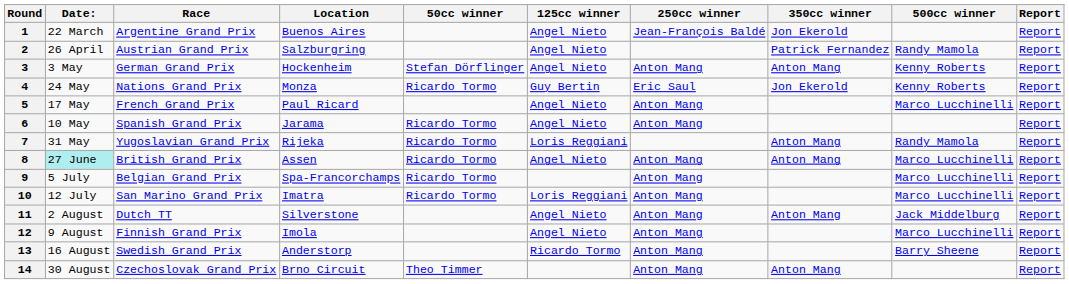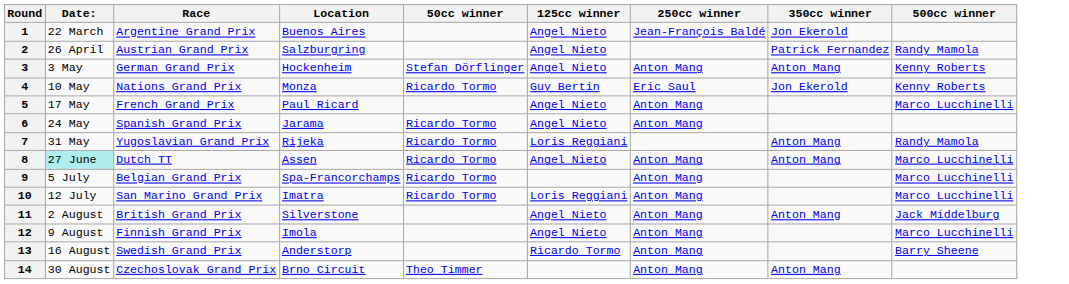- column: Report | Report | Report | Report | Report | Report | Report | Report | Report | Report | Report | Report | Report | Report | Report
4 | Date:: 24 May -> 10 May
6 | Date:: 10 May -> 24 May
8 | Race: British Grand Prix -> Dutch TT
11 | Race: Dutch TT -> British Grand Prix
